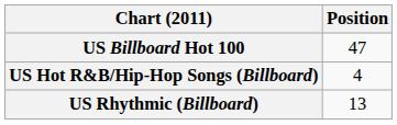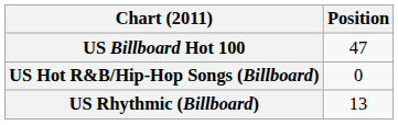US Hot R&B/Hip-Hop Songs (Billboard) | Position: 4 -> 0
